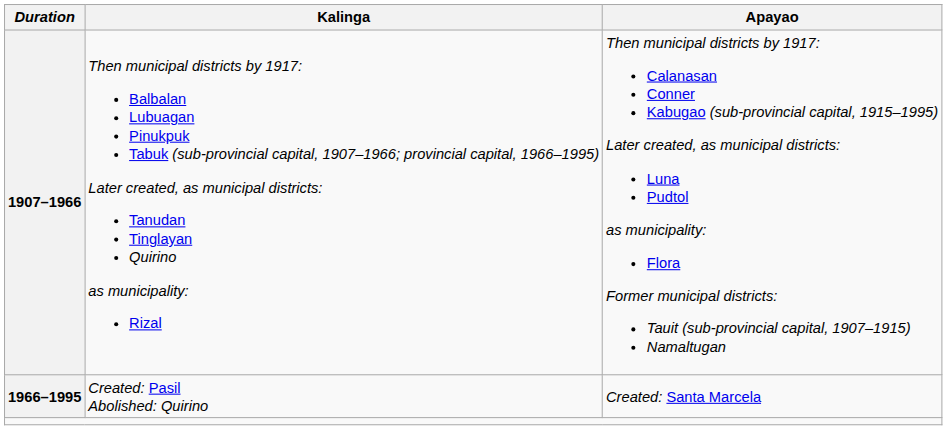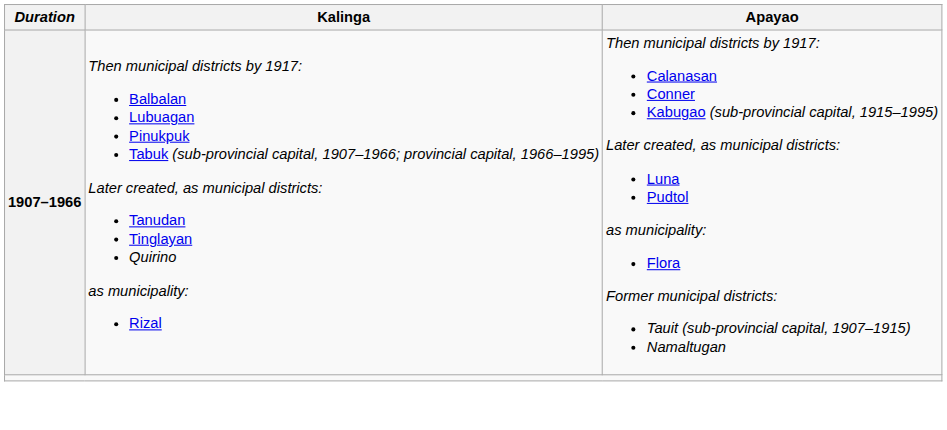- row: 1966–1995 | Created: Pasil Abolished: Quirino | Created: Santa Marcela
